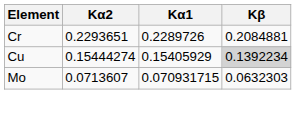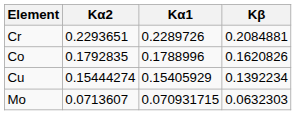+ row: Co | 0.1792835 | 0.1788996 | 0.1620826
Cu | Kβ: lightgrey background -> no background
